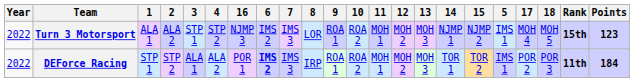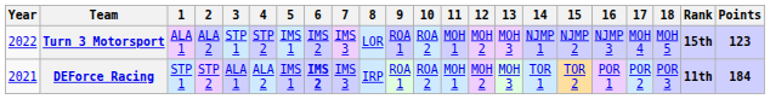columns swapped: 5 <-> 16
DEForce Racing | Year: 2022 -> 2021
